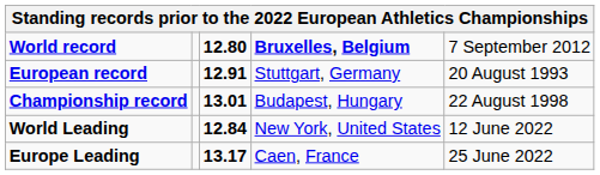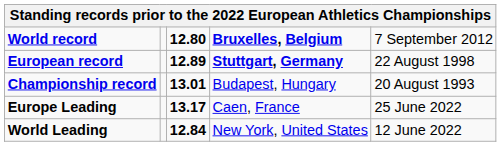European record | column 3: 12.91 -> 12.89
European record | column 4: normal -> bold
European record | column 5: 20 August 1993 -> 22 August 1998
Championship record | column 5: 22 August 1998 -> 20 August 1993
rows swapped: World Leading <-> Europe Leading
